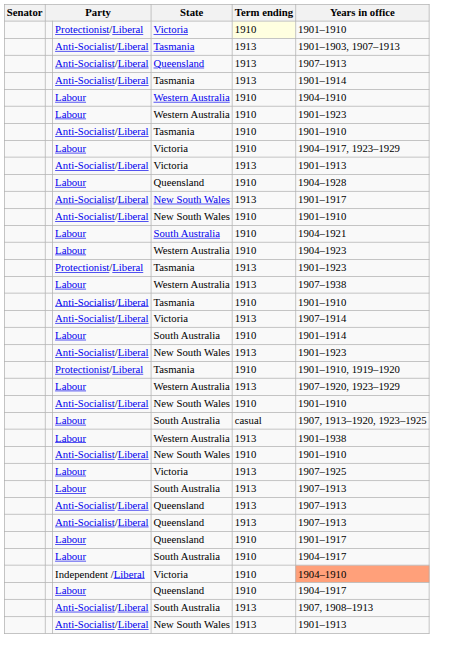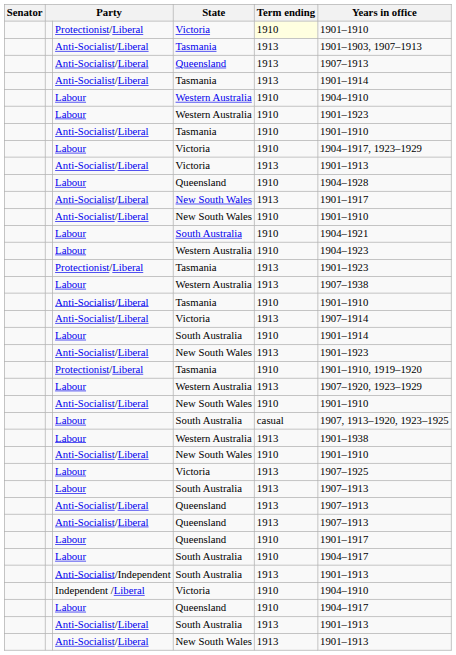+ row: Anti-Socialist/Independent | South Australia | 1913 | 1901–1913
Independent /Liberal / Victoria | Years in office: lightsalmon background -> no background
Anti-Socialist/Liberal / South Australia | Years in office: 1907, 1908–1913 -> 1901–1913
